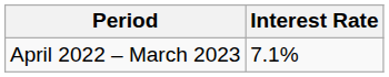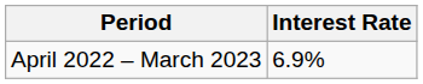April 2022 – March 2023 | Interest Rate: 7.1% -> 6.9%
